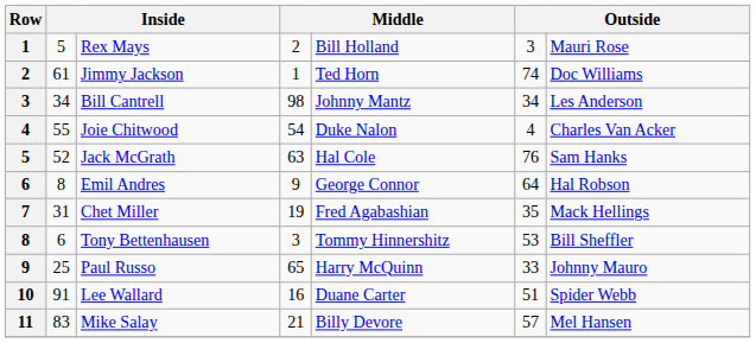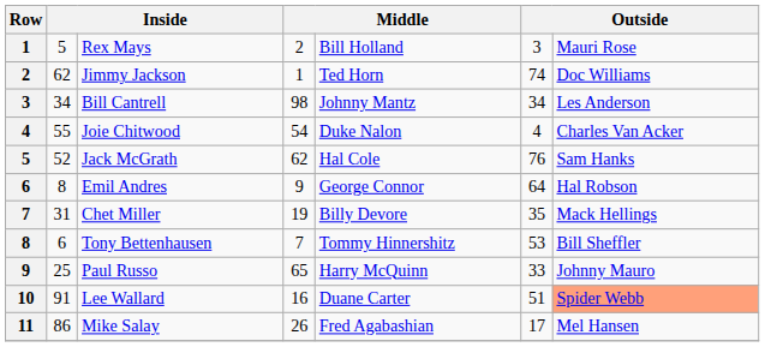Jimmy Jackson | column 2: 61 -> 62
Jack McGrath | column 4: 63 -> 62
Chet Miller | column 5: Fred Agabashian -> Billy Devore
Tony Bettenhausen | column 4: 3 -> 7
Lee Wallard | column 7: no background -> lightsalmon background
Mike Salay | column 2: 83 -> 86
Mike Salay | column 4: 21 -> 26
Mike Salay | column 5: Billy Devore -> Fred Agabashian
Mike Salay | column 6: 57 -> 17
